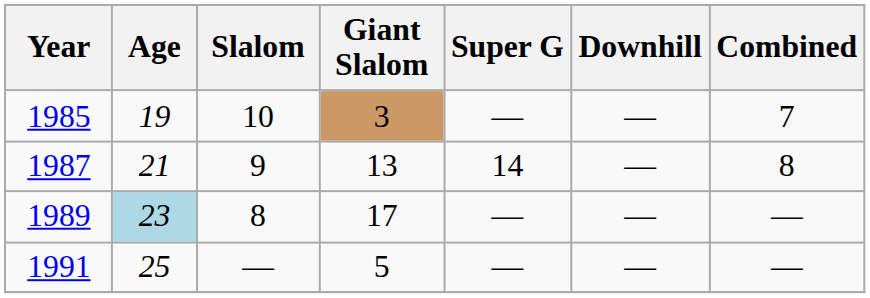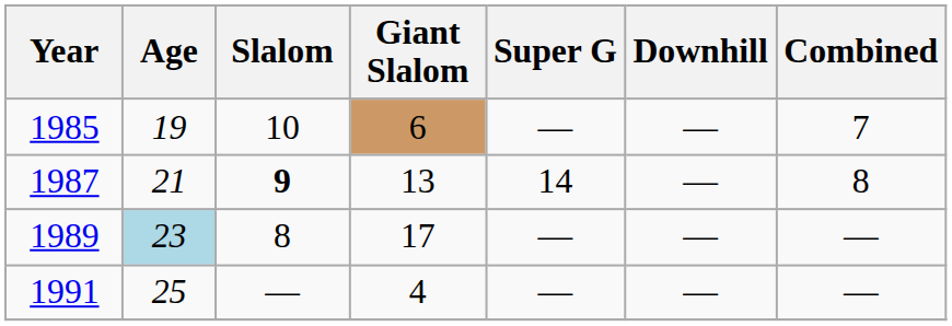1985 | Giant Slalom: 3 -> 6
1987 | Slalom: normal -> bold
1991 | Giant Slalom: 5 -> 4
